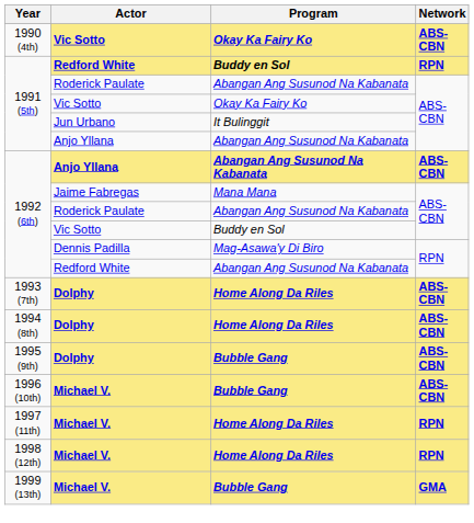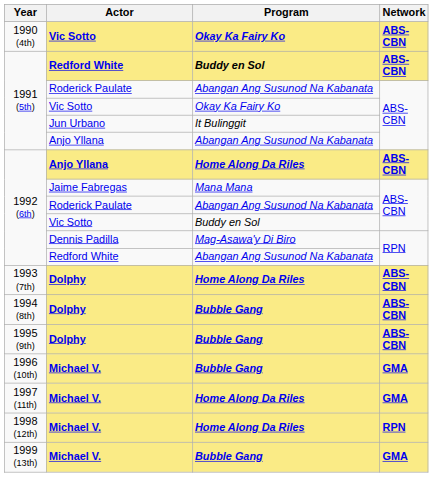1991 (5th) / Redford White | Network: RPN -> ABS-CBN
1992 (6th) / Anjo Yllana | Program: Abangan Ang Susunod Na Kabanata -> Home Along Da Riles
1994 (8th) | Program: Home Along Da Riles -> Bubble Gang
1996 (10th) | Network: ABS-CBN -> GMA
1997 (11th) | Network: RPN -> GMA
